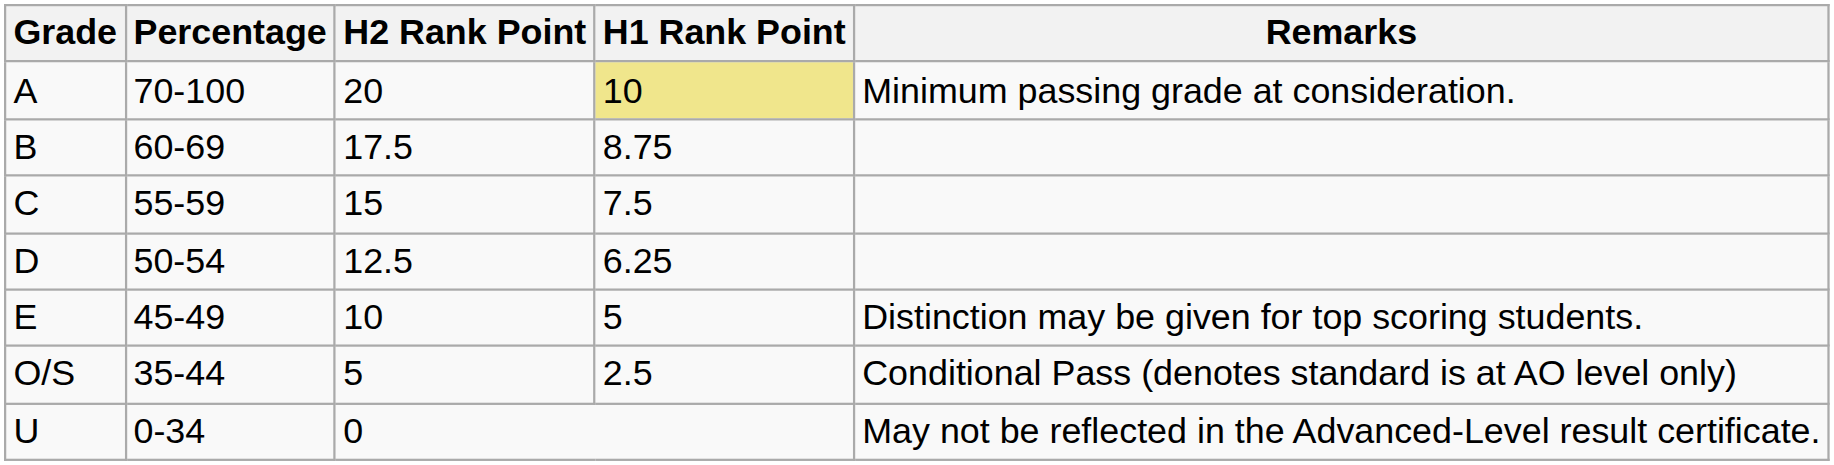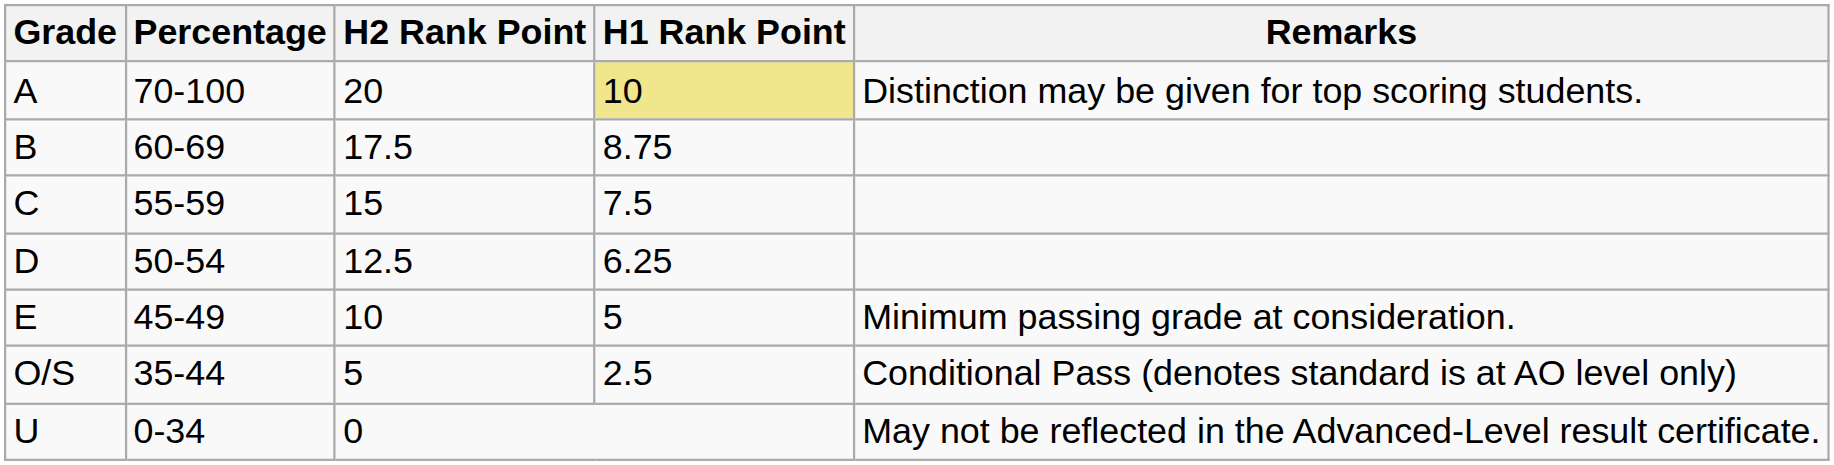A | Remarks: Minimum passing grade at consideration. -> Distinction may be given for top scoring students.
E | Remarks: Distinction may be given for top scoring students. -> Minimum passing grade at consideration.
